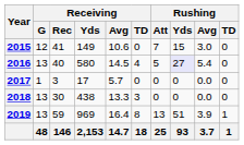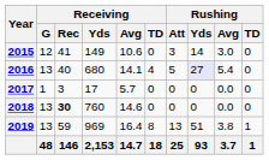2015 | Rushing / Att: 7 -> 3
2015 | Rushing / Yds: 15 -> 14
2016 | Receiving / Yds: 580 -> 680
2016 | Receiving / Avg: 14.5 -> 14.1
2018 | Receiving / Rec: normal -> bold
2018 | Receiving / Yds: 438 -> 760
2018 | Receiving / Avg: 13.3 -> 14.6
2018 | Receiving / TD: 3 -> 0
2019 | Rushing / Avg: 3.9 -> 3.8
